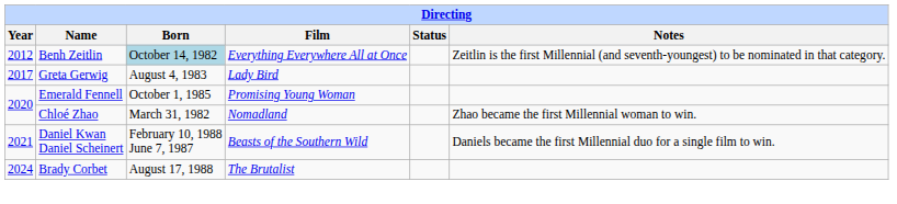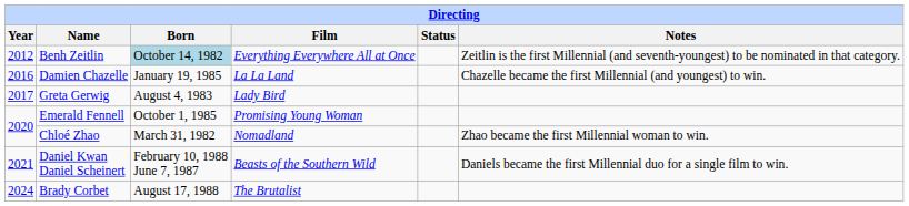+ row: 2016 | Damien Chazelle | January 19, 1985 | La La Land | Chazelle became the first Millennial (and youngest) to win.
